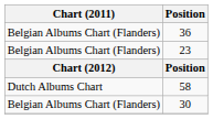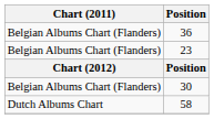rows swapped: 30 <-> 58
